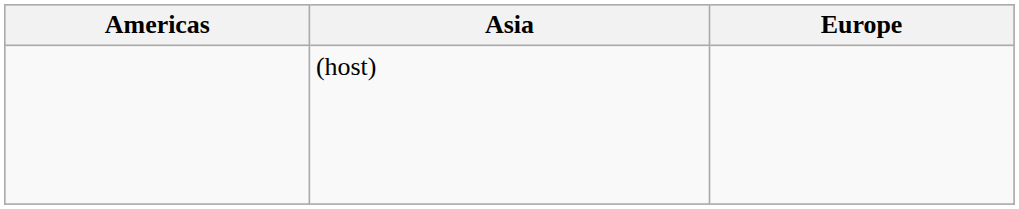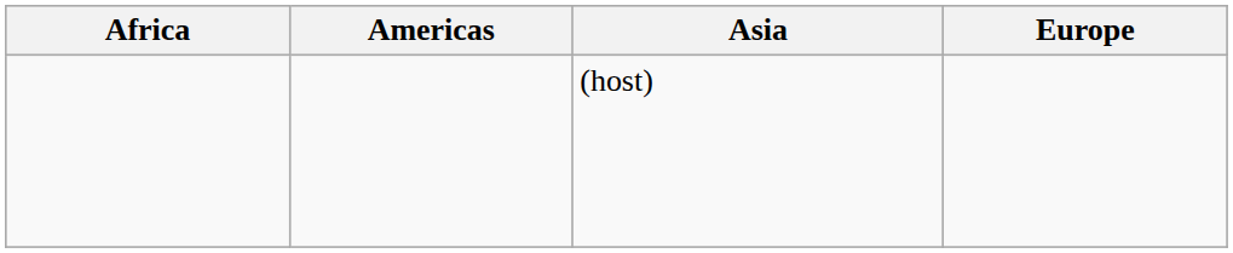+ column: Africa
